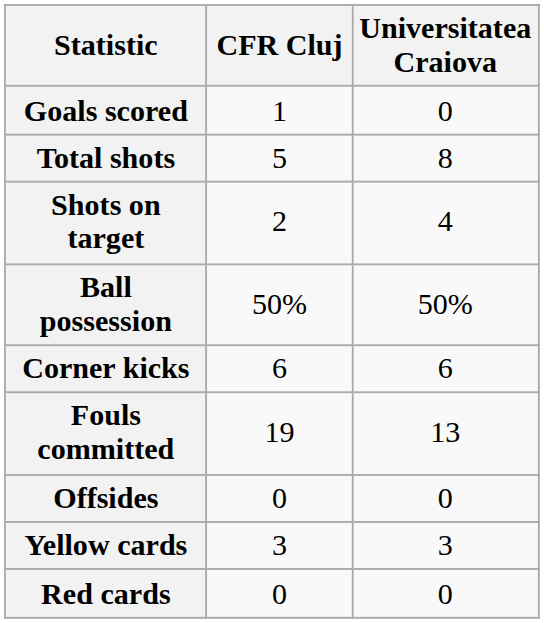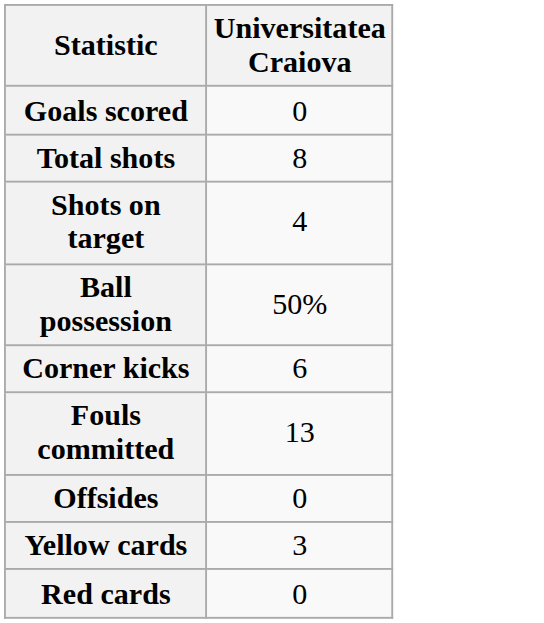- column: CFR Cluj | 1 | 5 | 2 | 50% | 6 | 19 | 0 | 3 | 0
